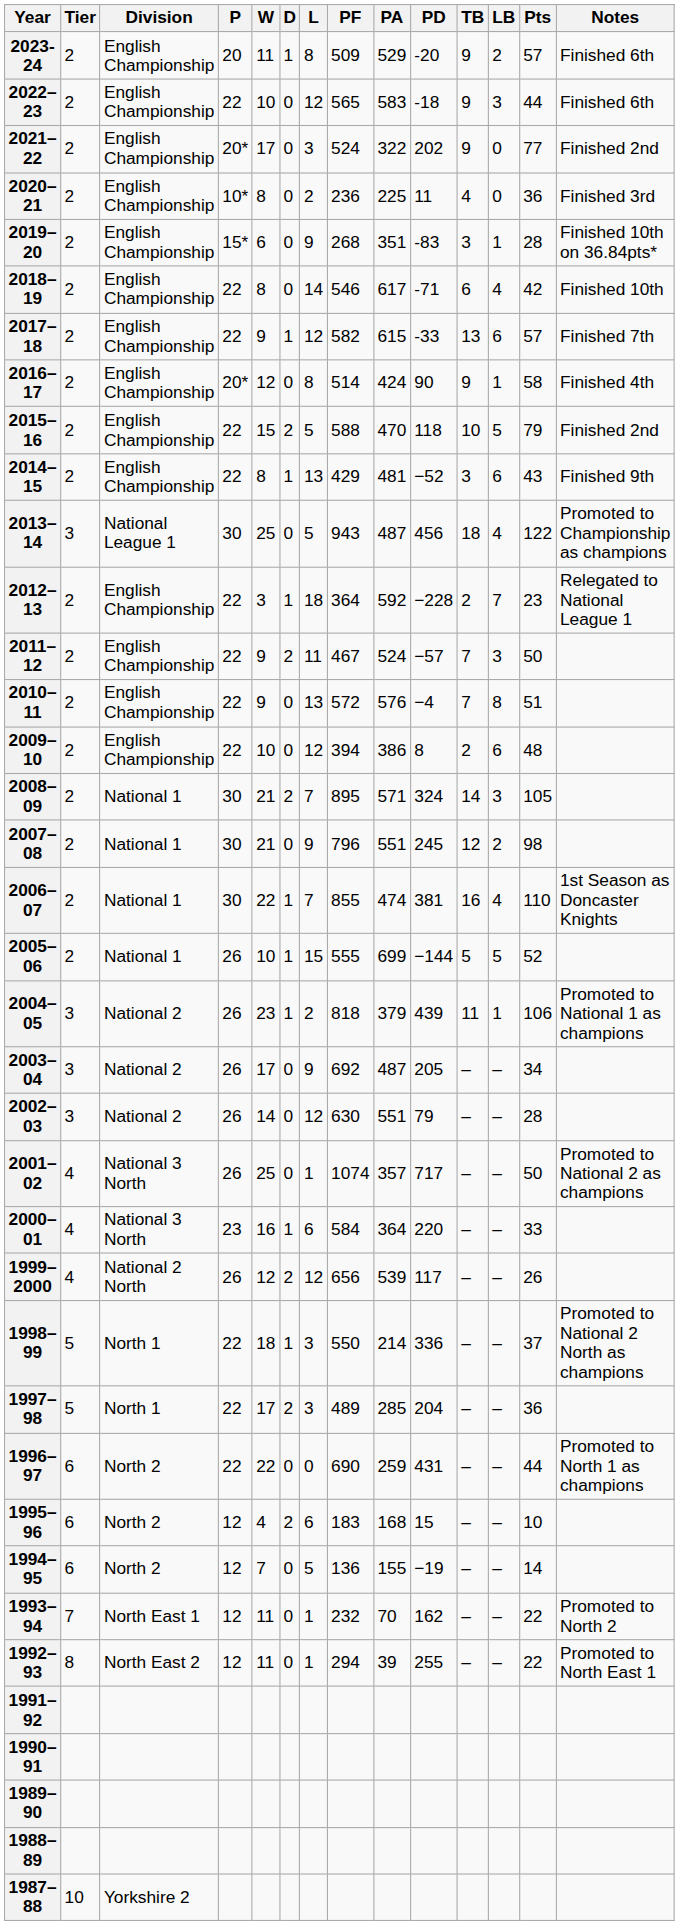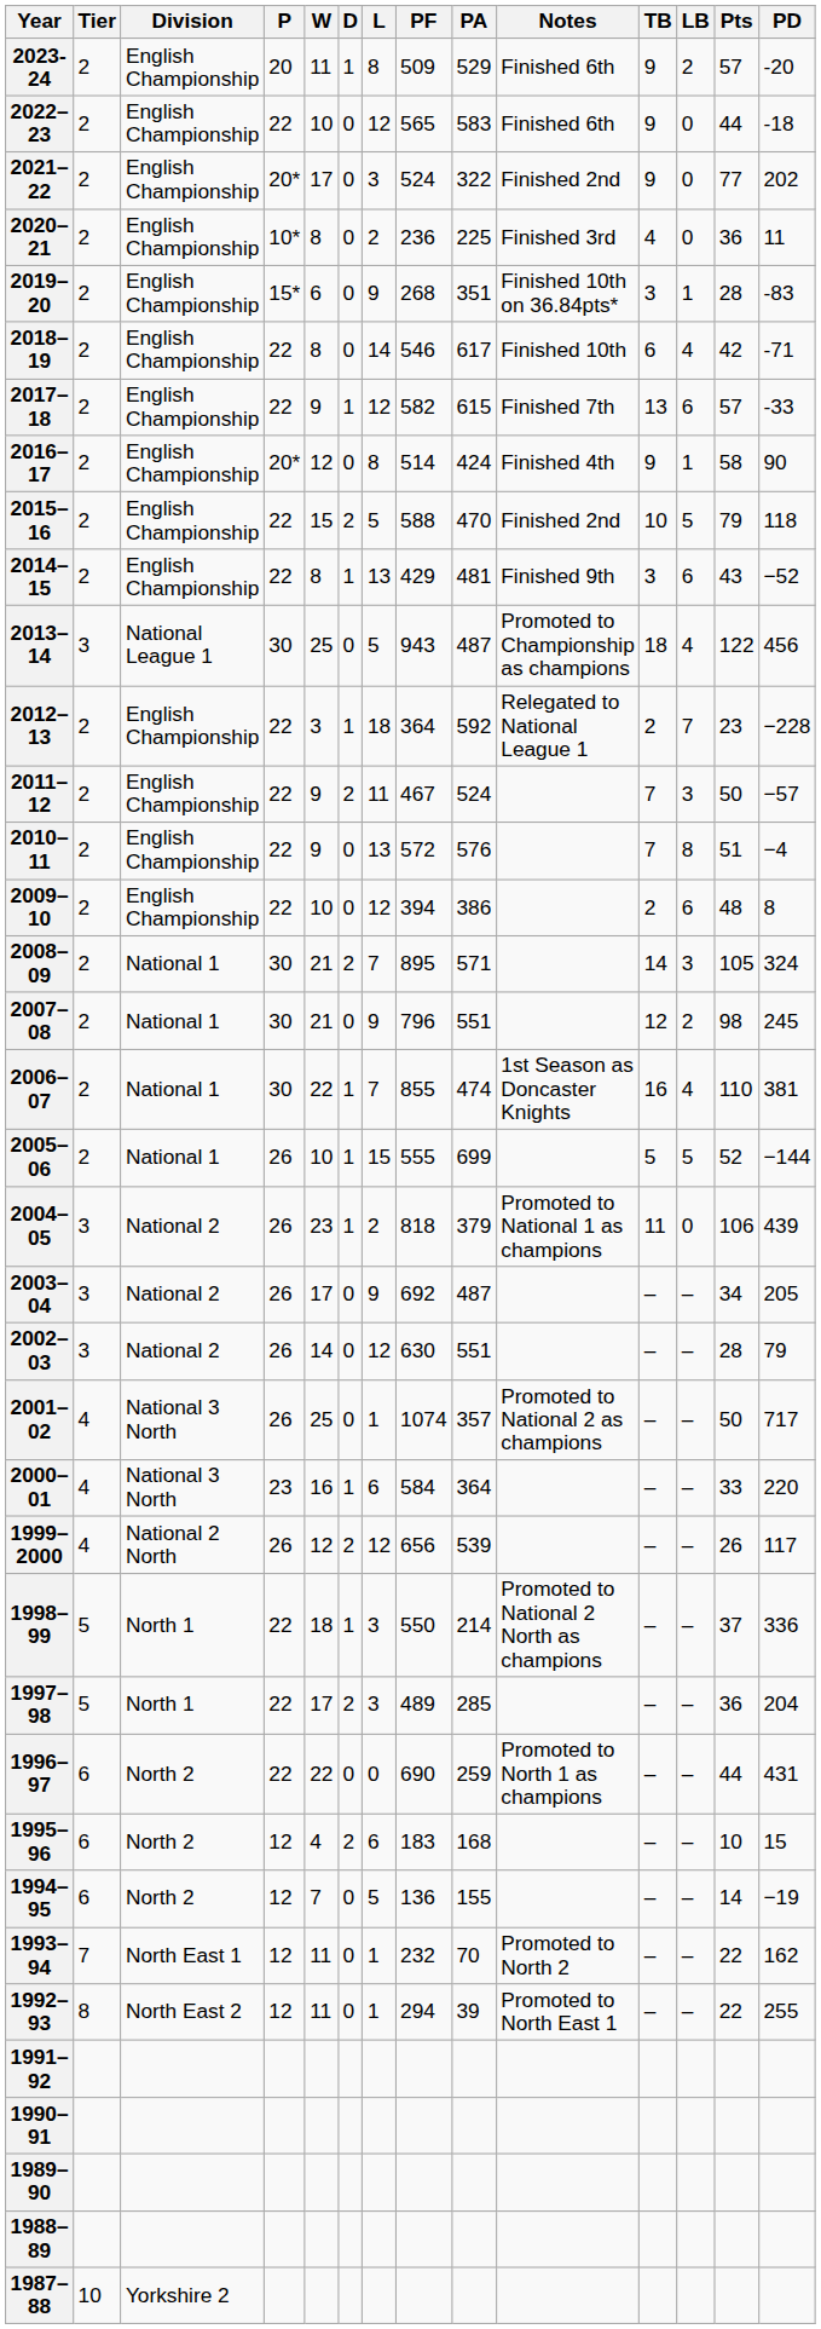columns swapped: PD <-> Notes
2022–23 | LB: 3 -> 0
2004–05 | LB: 1 -> 0
